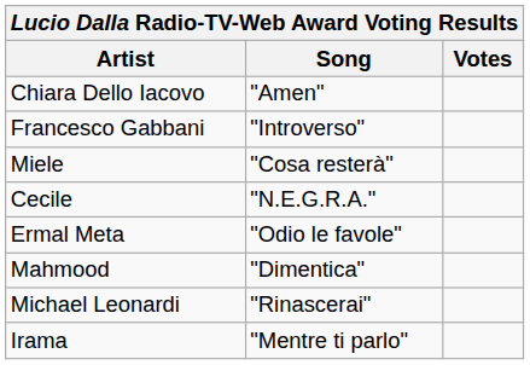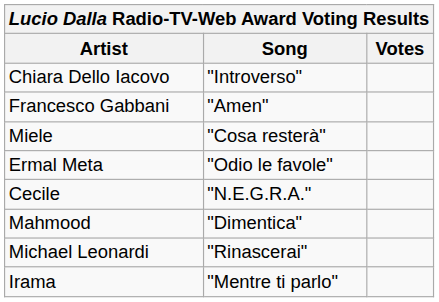Chiara Dello Iacovo | Song: "Amen" -> "Introverso"
Francesco Gabbani | Song: "Introverso" -> "Amen"
rows swapped: Ermal Meta <-> Cecile
